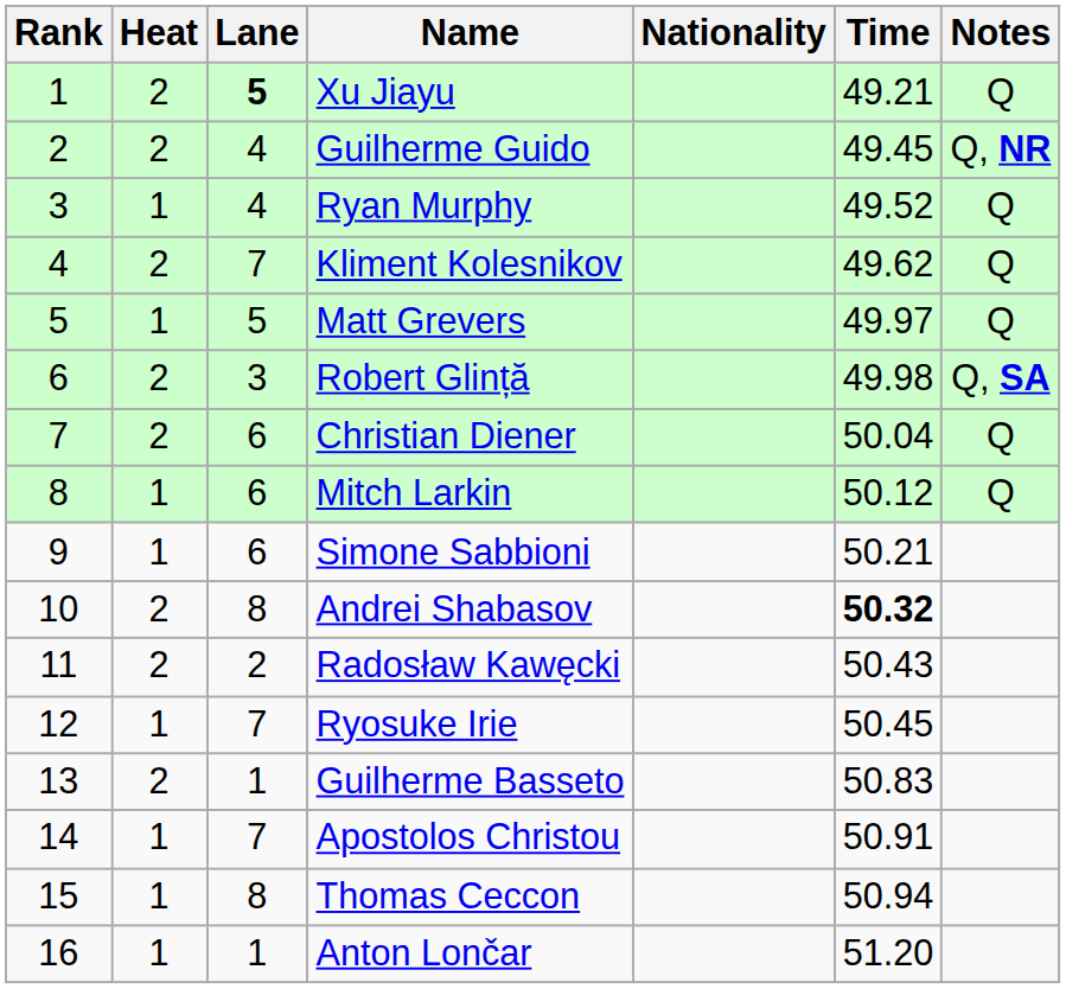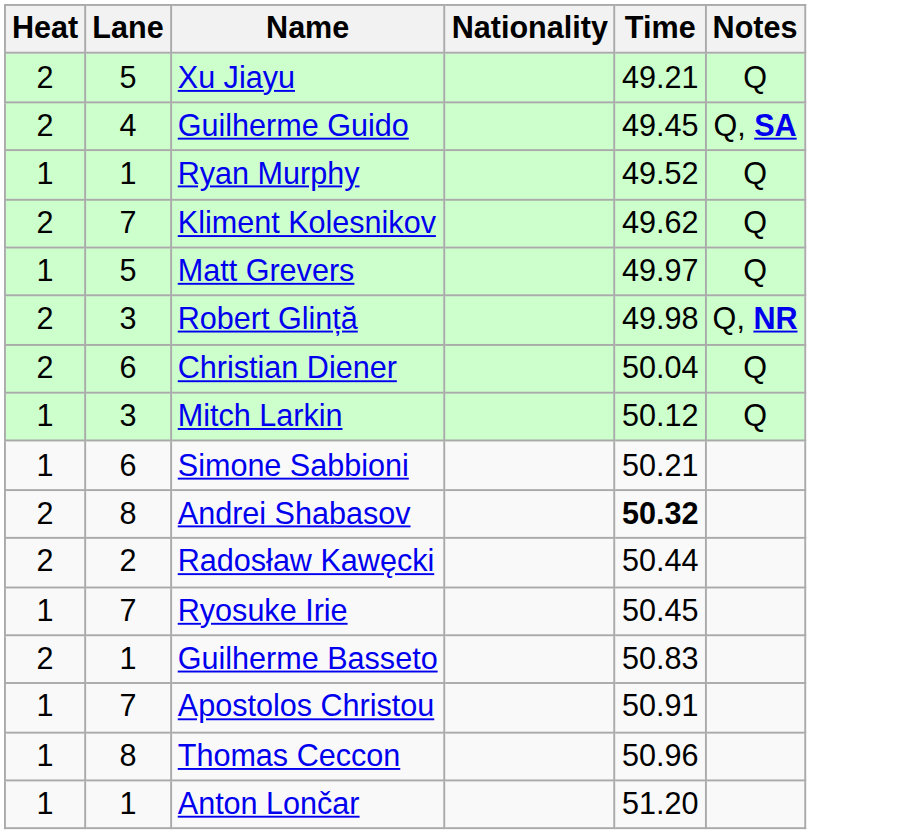- column: Rank | 1 | 2 | 3 | 4 | 5 | 6 | 7 | 8 | 9 | 10 | 11 | 12 | 13 | 14 | 15 | 16
Xu Jiayu | Lane: bold -> normal
Guilherme Guido | Notes: Q, NR -> Q, SA
Ryan Murphy | Lane: 4 -> 1
Robert Glință | Notes: Q, SA -> Q, NR
Mitch Larkin | Lane: 6 -> 3
Radosław Kawęcki | Time: 50.43 -> 50.44
Thomas Ceccon | Time: 50.94 -> 50.96
